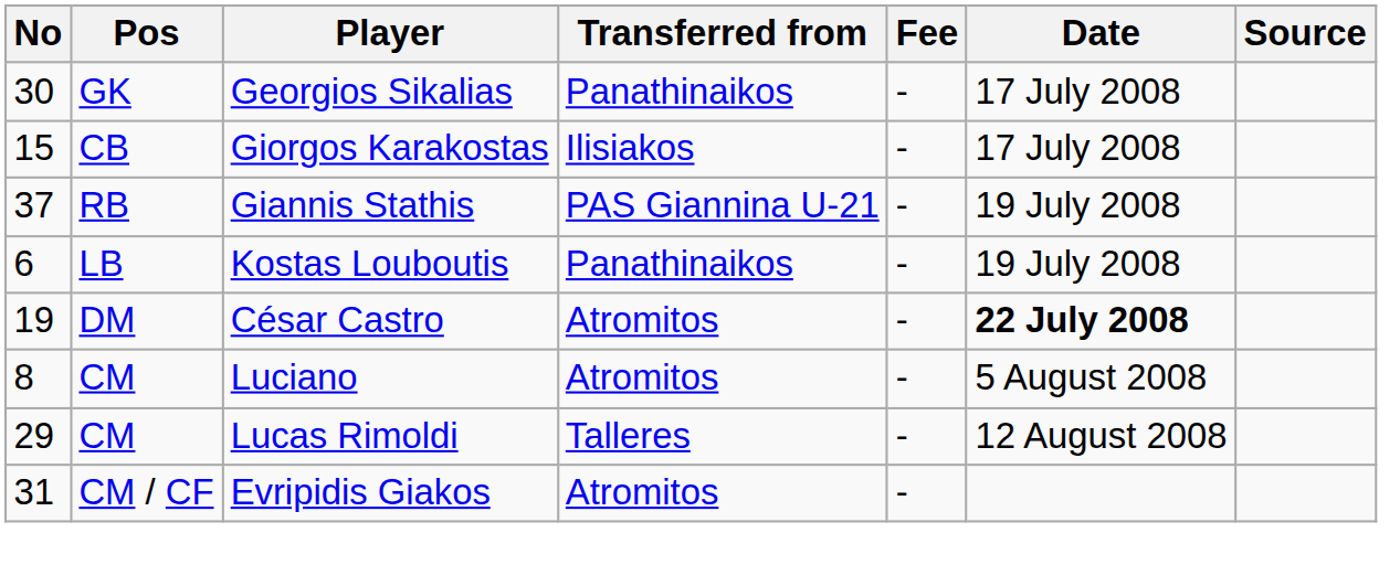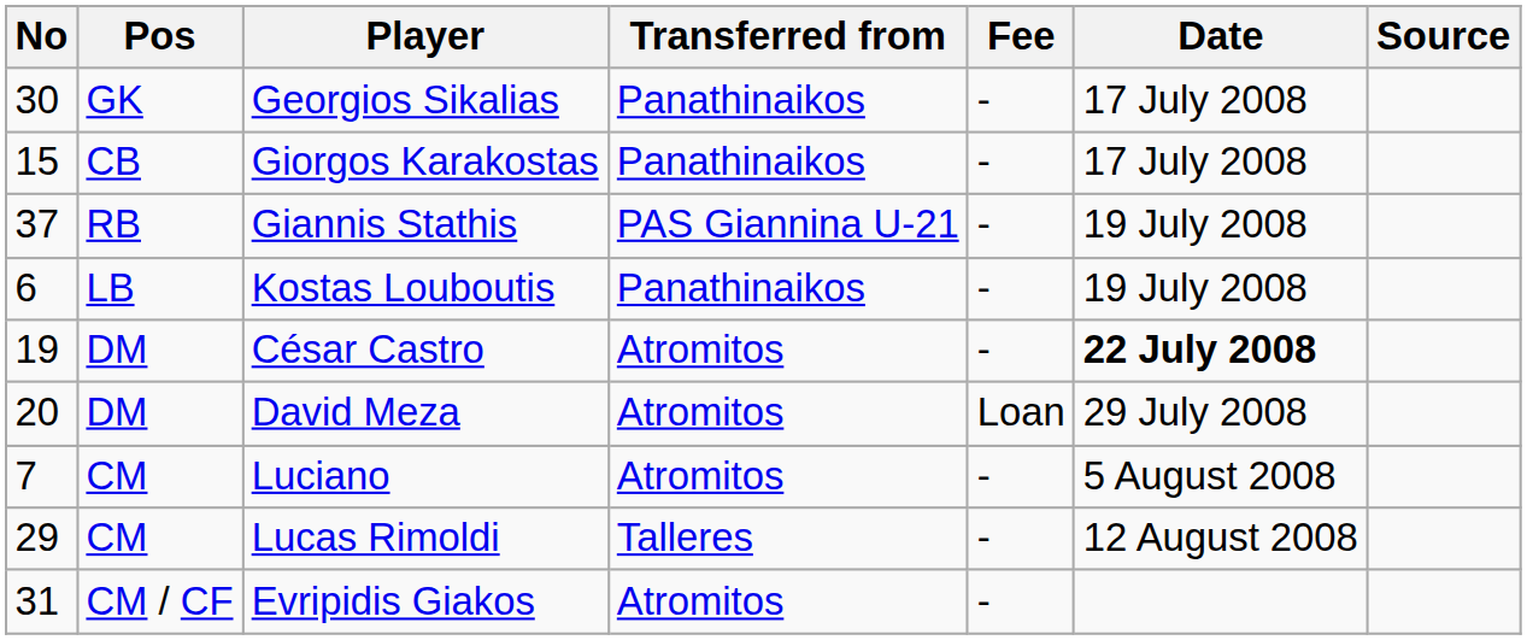Giorgos Karakostas | Transferred from: Ilisiakos -> Panathinaikos
+ row: 20 | DM | David Meza | Atromitos | Loan | 29 July 2008
Luciano | No: 8 -> 7
